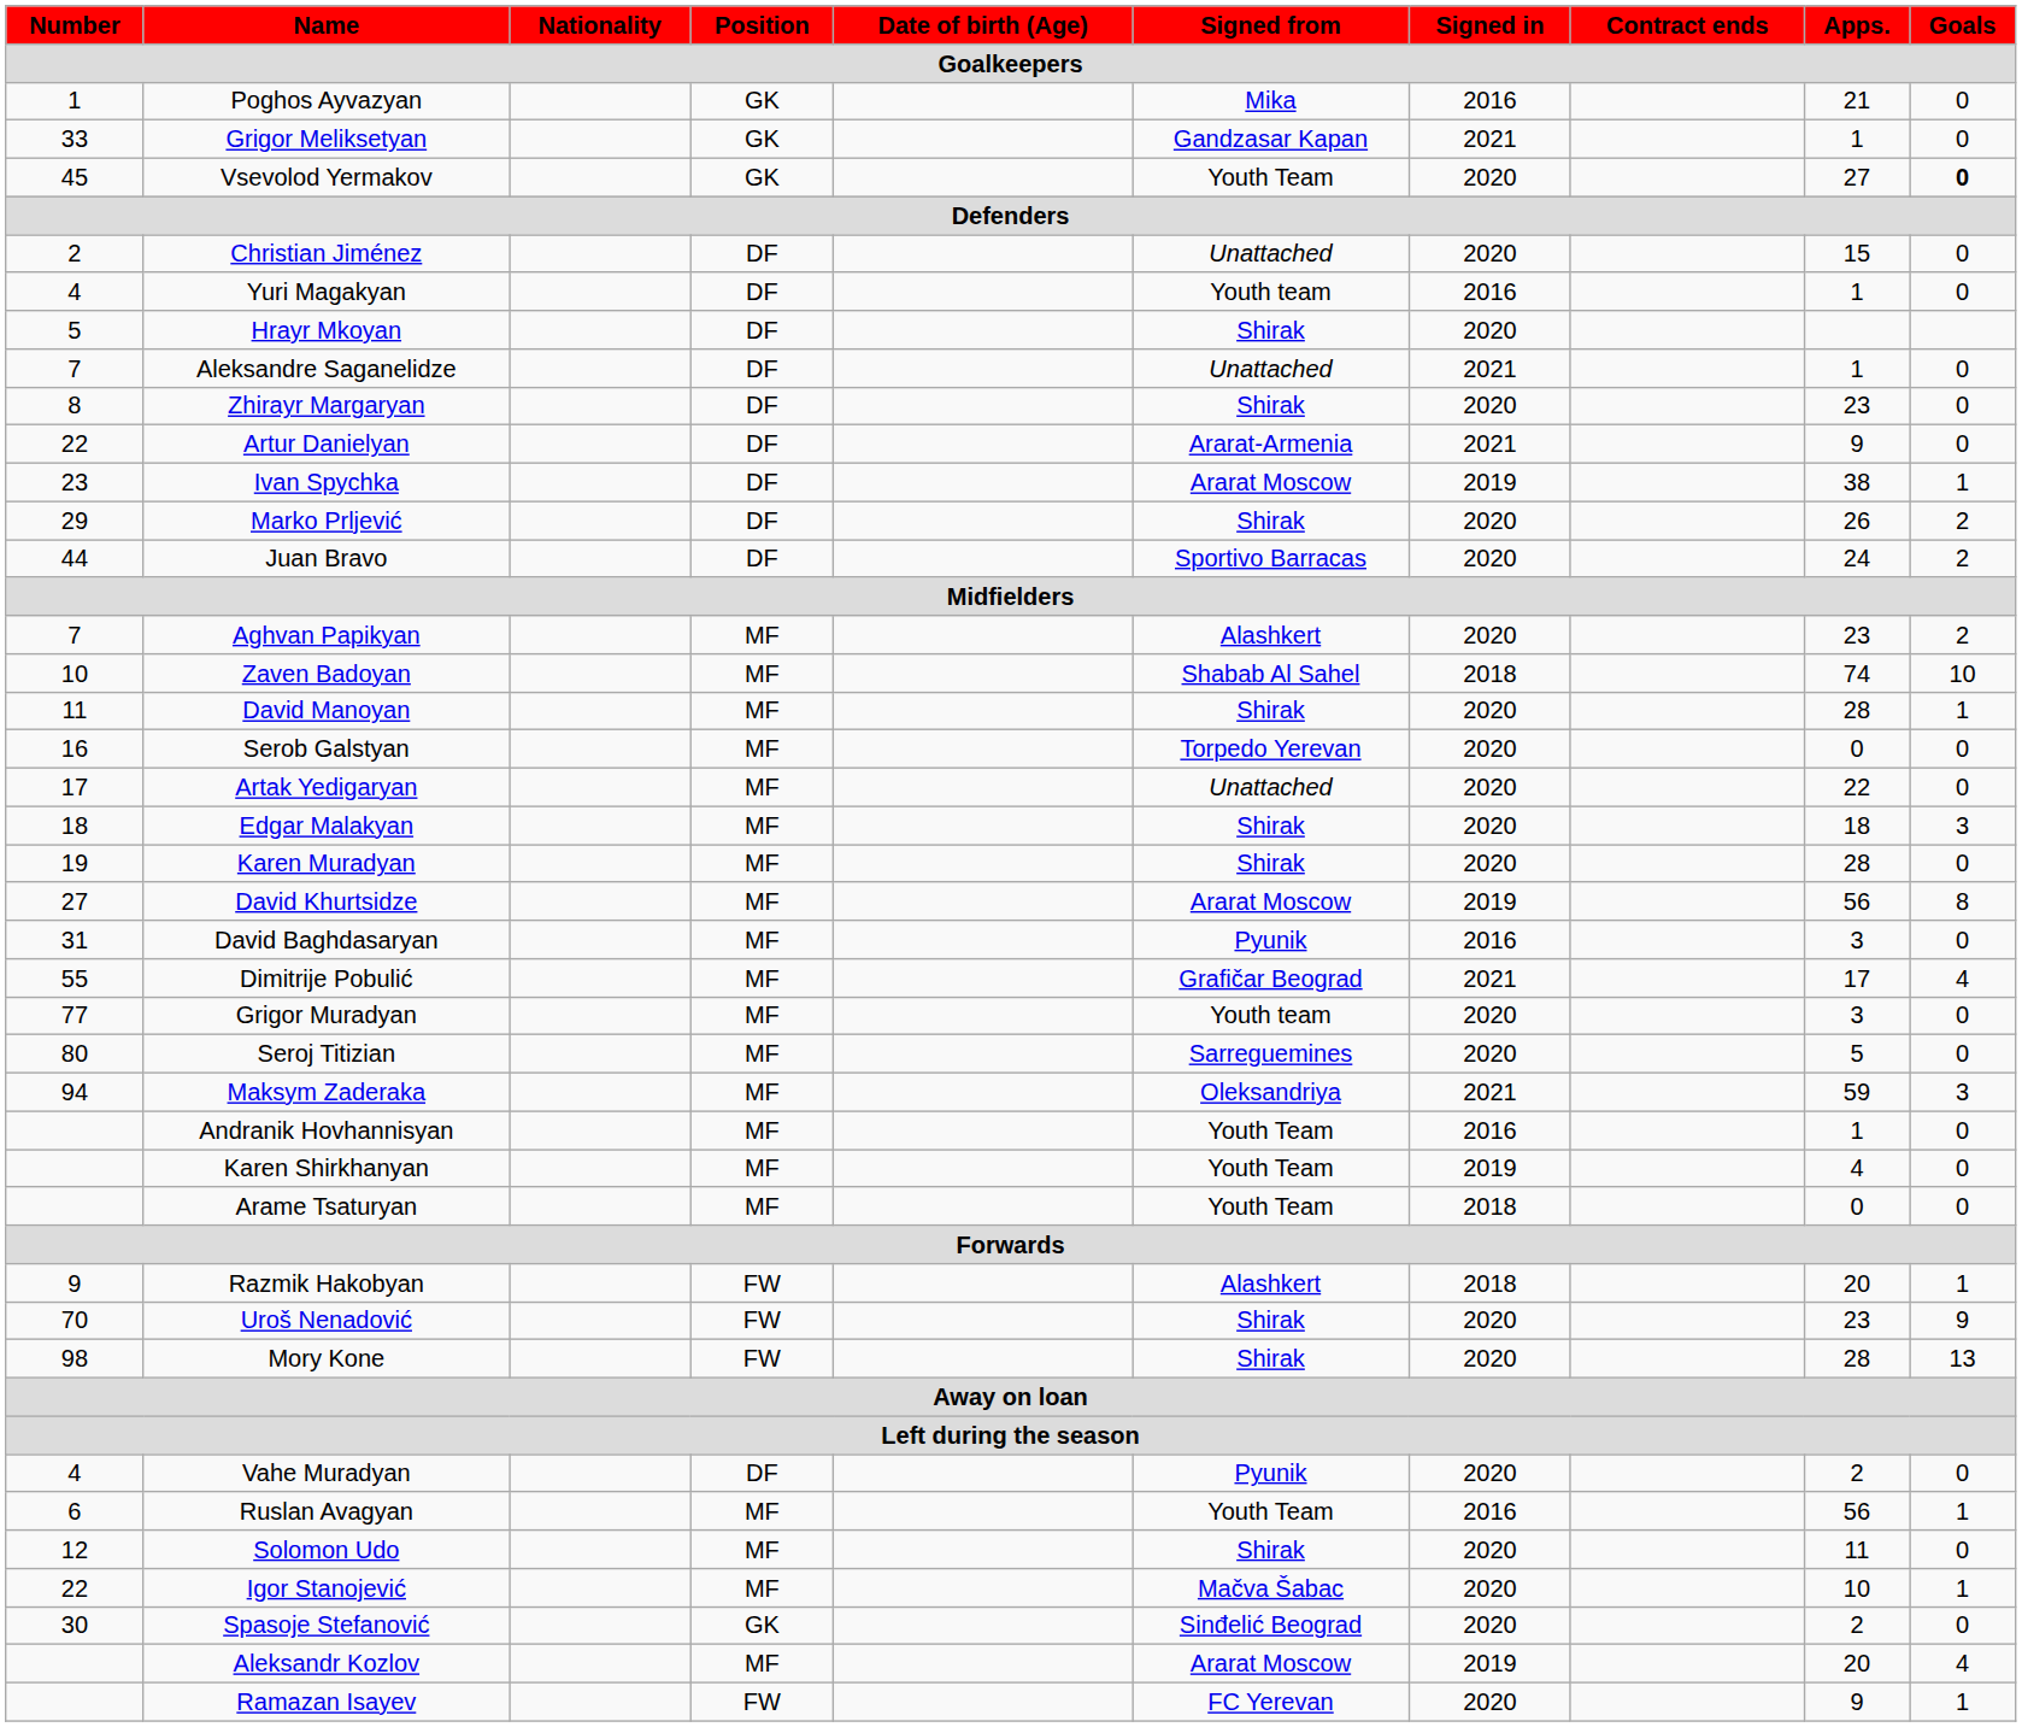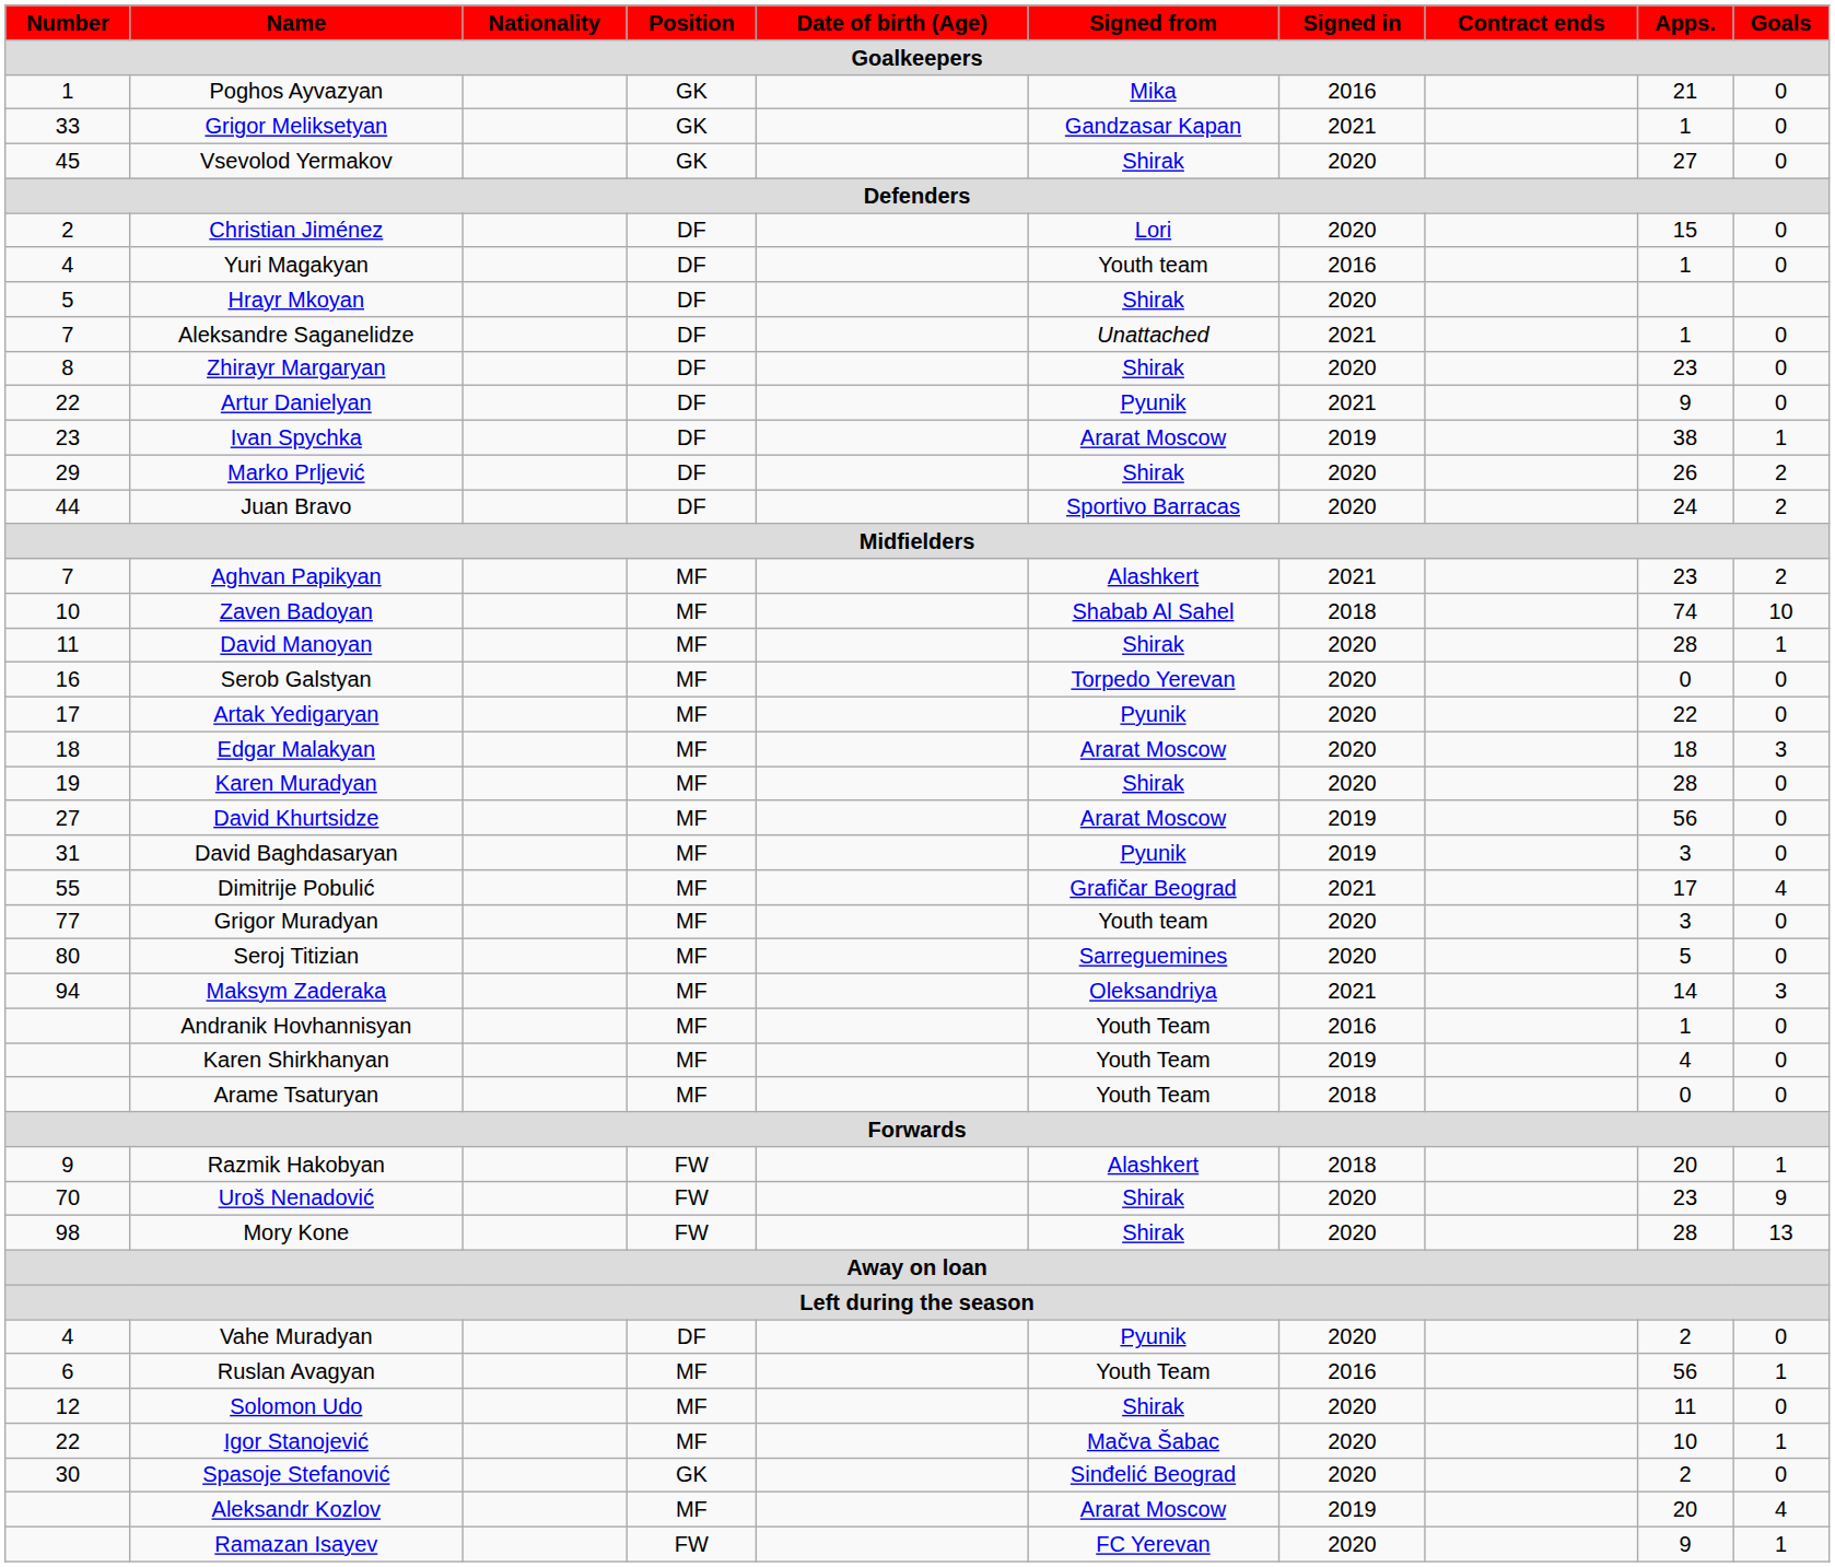Vsevolod Yermakov | Signed from: Youth Team -> Shirak
Vsevolod Yermakov | Goals: bold -> normal
Christian Jiménez | Signed from: Unattached -> Lori
Artur Danielyan | Signed from: Ararat-Armenia -> Pyunik
Aghvan Papikyan | Signed in: 2020 -> 2021
Artak Yedigaryan | Signed from: Unattached -> Pyunik
Edgar Malakyan | Signed from: Shirak -> Ararat Moscow
David Khurtsidze | Goals: 8 -> 0
David Baghdasaryan | Signed in: 2016 -> 2019
Maksym Zaderaka | Apps.: 59 -> 14
